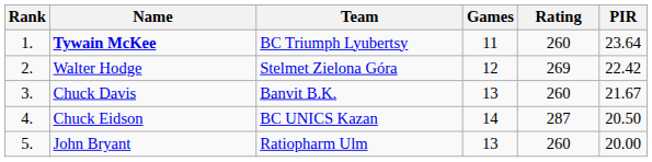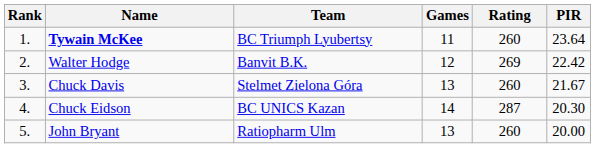Walter Hodge | Team: Stelmet Zielona Góra -> Banvit B.K.
Chuck Davis | Team: Banvit B.K. -> Stelmet Zielona Góra
Chuck Eidson | PIR: 20.50 -> 20.30
